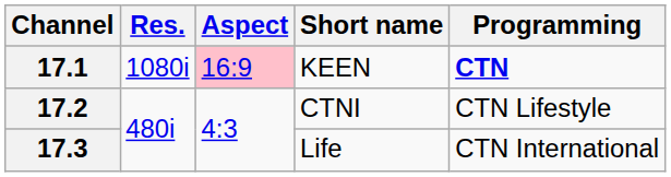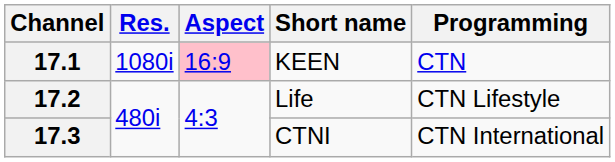17.1 | Programming: bold -> normal
17.2 | Short name: CTNI -> Life
17.3 | Short name: Life -> CTNI
